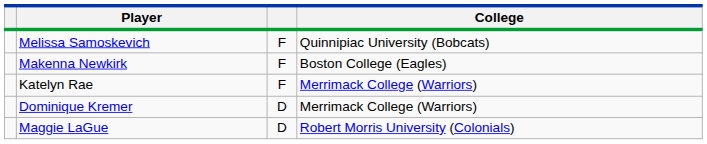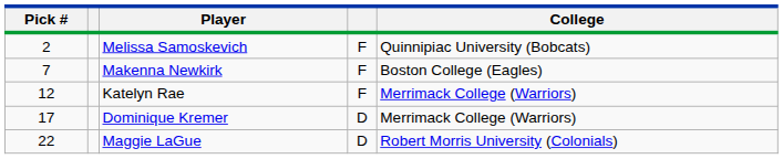+ column: Pick # | 2 | 7 | 12 | 17 | 22
